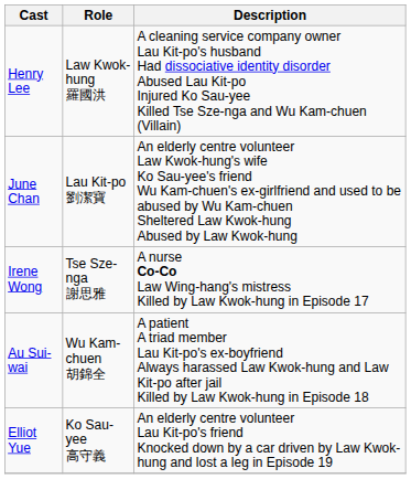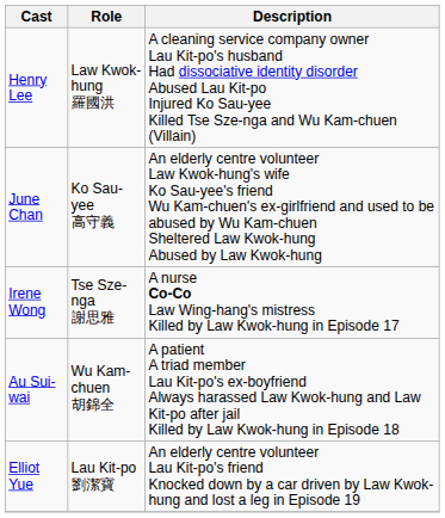June Chan | Role: Lau Kit-po 劉潔寶 -> Ko Sau-yee 高守義
Elliot Yue | Role: Ko Sau-yee 高守義 -> Lau Kit-po 劉潔寶
